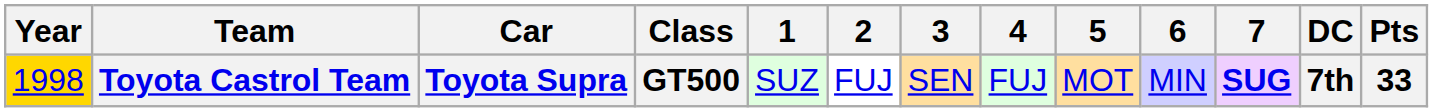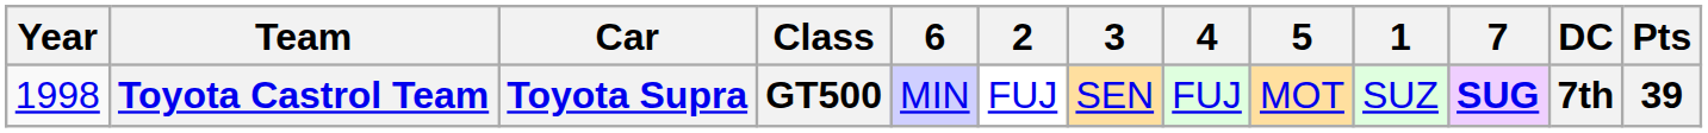columns swapped: 1 <-> 6
Toyota Castrol Team | Year: gold background -> no background
Toyota Castrol Team | Pts: 33 -> 39
